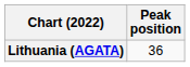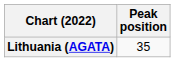Lithuania (AGATA) | Peak position: 36 -> 35
